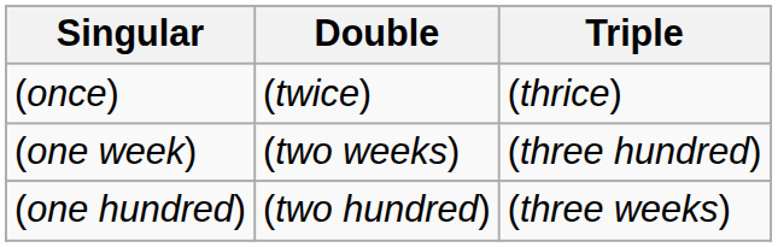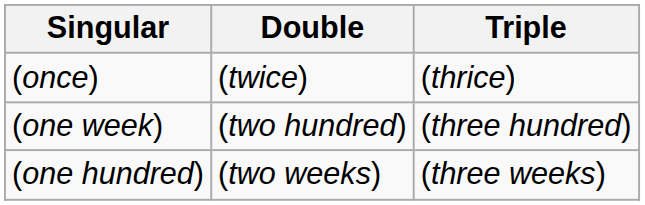(one week) | Double: (two weeks) -> (two hundred)
(one hundred) | Double: (two hundred) -> (two weeks)
